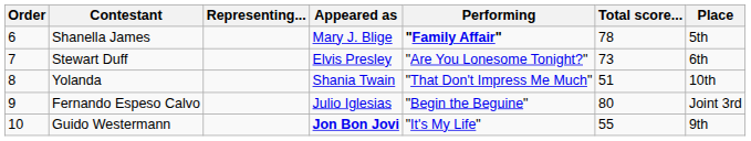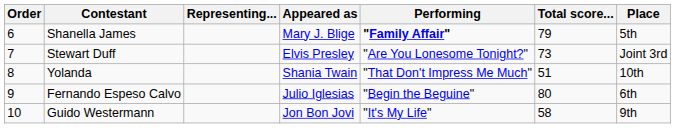Shanella James | Total score...: 78 -> 79
Stewart Duff | Place: 6th -> Joint 3rd
Fernando Espeso Calvo | Place: Joint 3rd -> 6th
Guido Westermann | Appeared as: bold -> normal
Guido Westermann | Total score...: 55 -> 58
